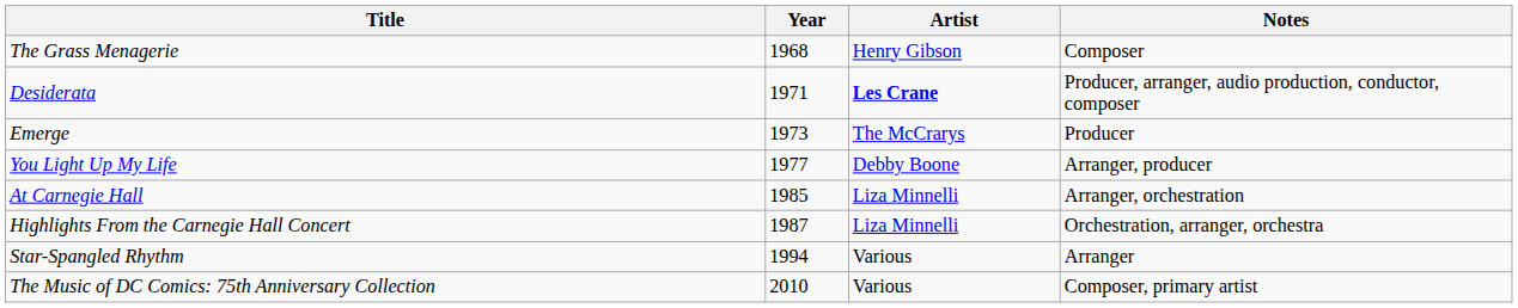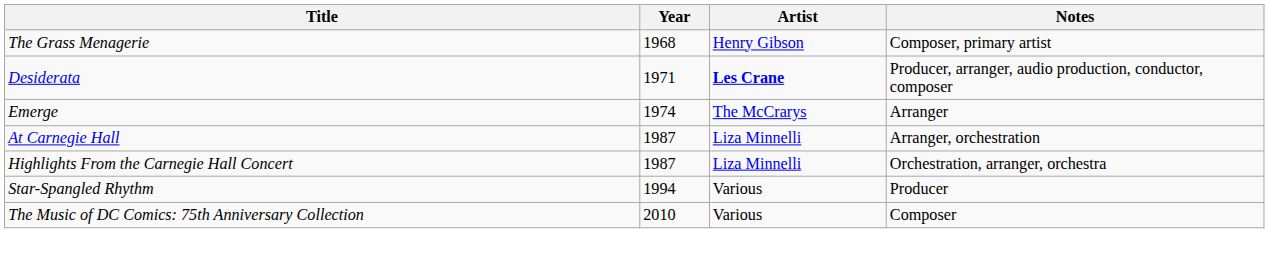The Grass Menagerie | Notes: Composer -> Composer, primary artist
Emerge | Year: 1973 -> 1974
Emerge | Notes: Producer -> Arranger
- row: You Light Up My Life | 1977 | Debby Boone | Arranger, producer
At Carnegie Hall | Year: 1985 -> 1987
Star-Spangled Rhythm | Notes: Arranger -> Producer
The Music of DC Comics: 75th Anniversary Collection | Notes: Composer, primary artist -> Composer
